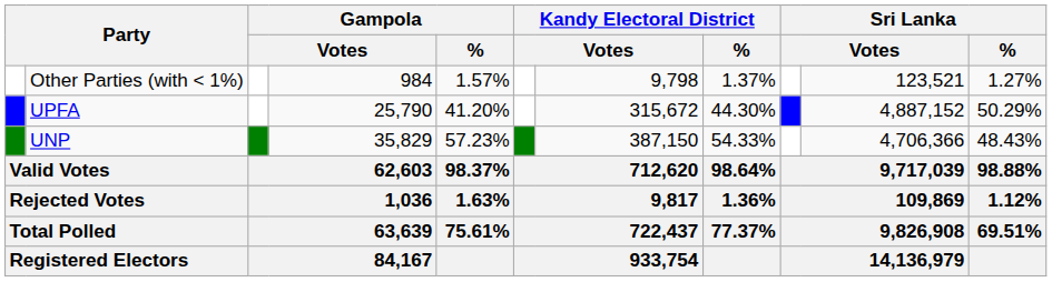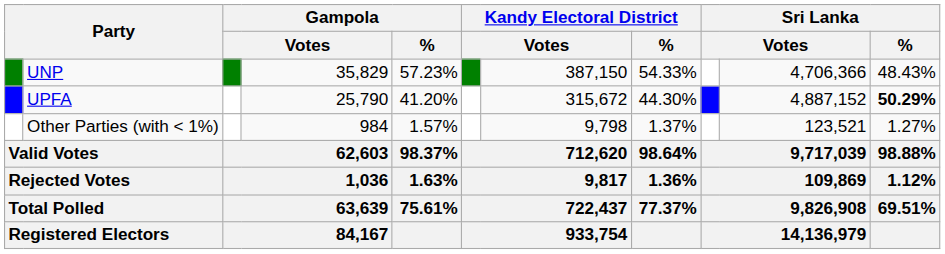rows swapped: UNP <-> Other Parties (with < 1%)
UPFA | Sri Lanka / %: normal -> bold
